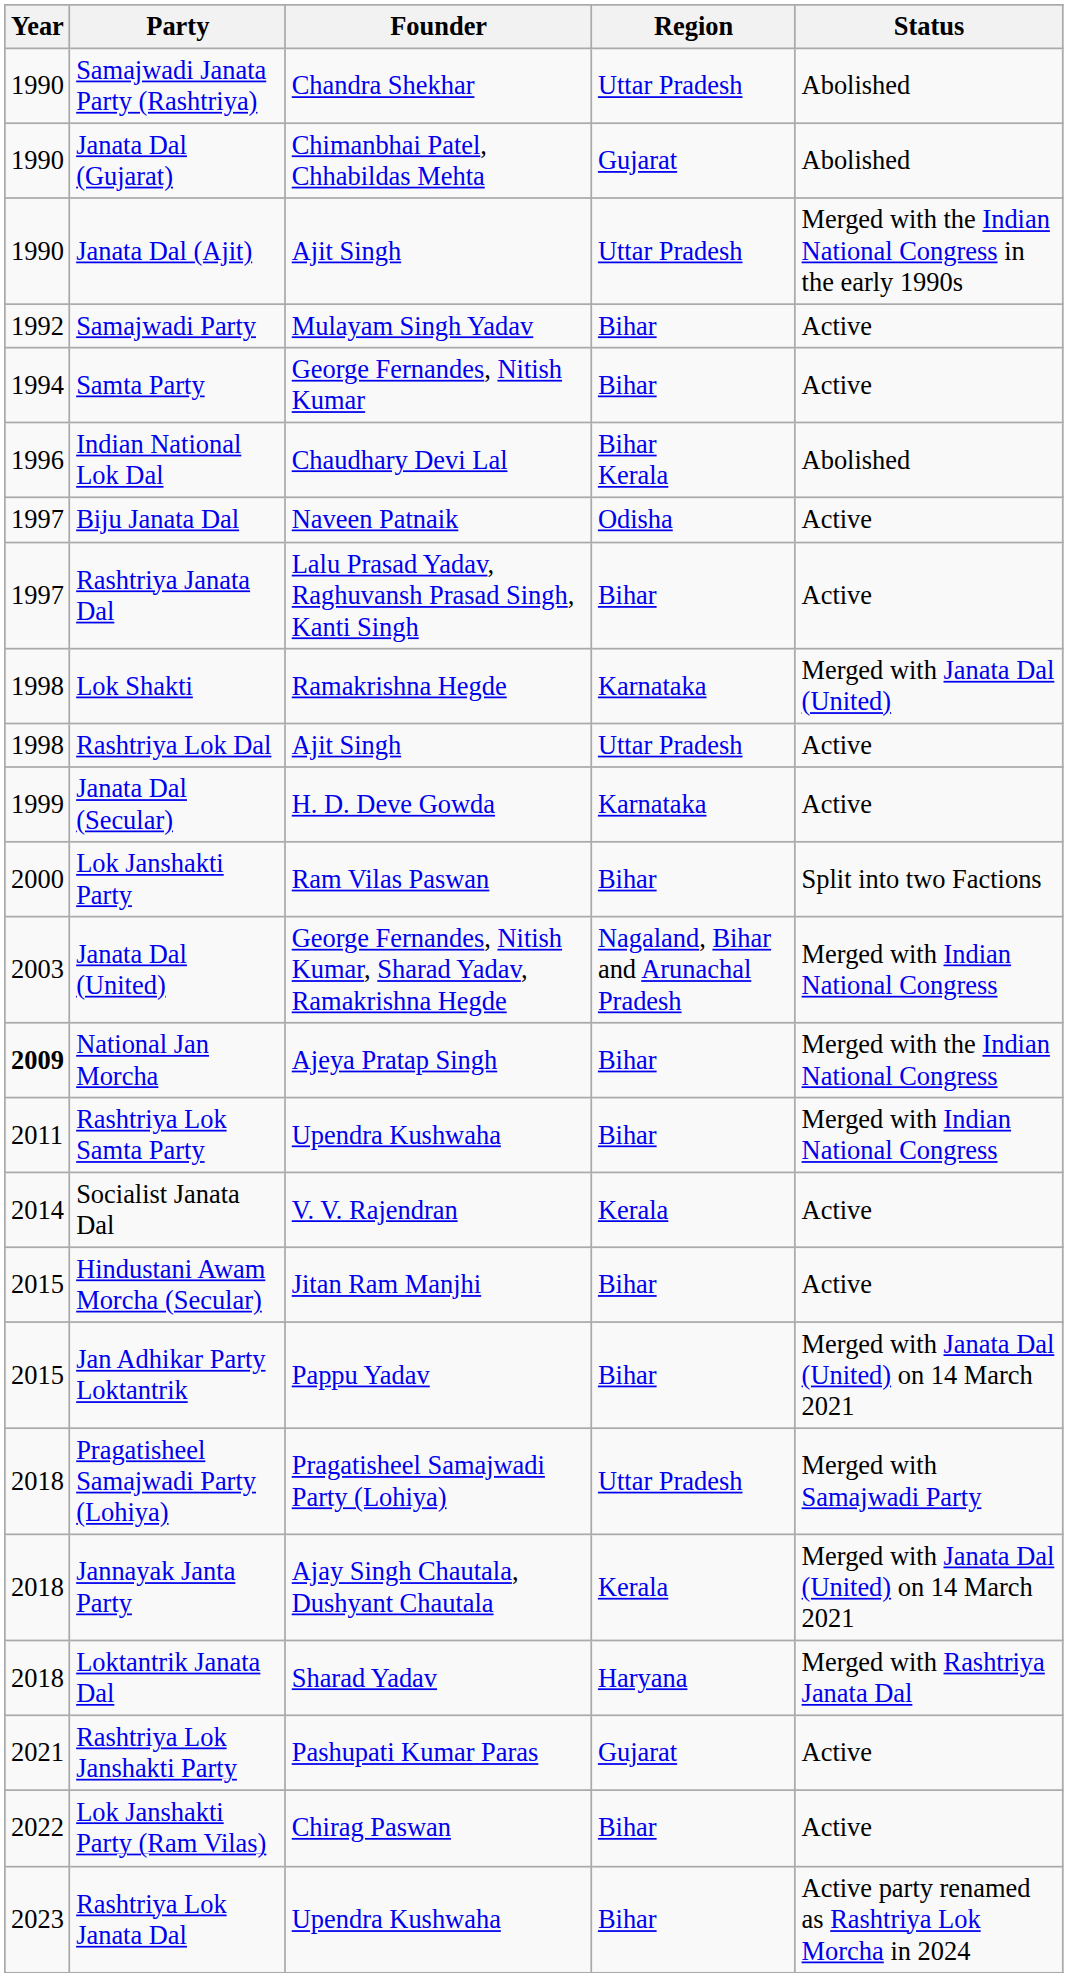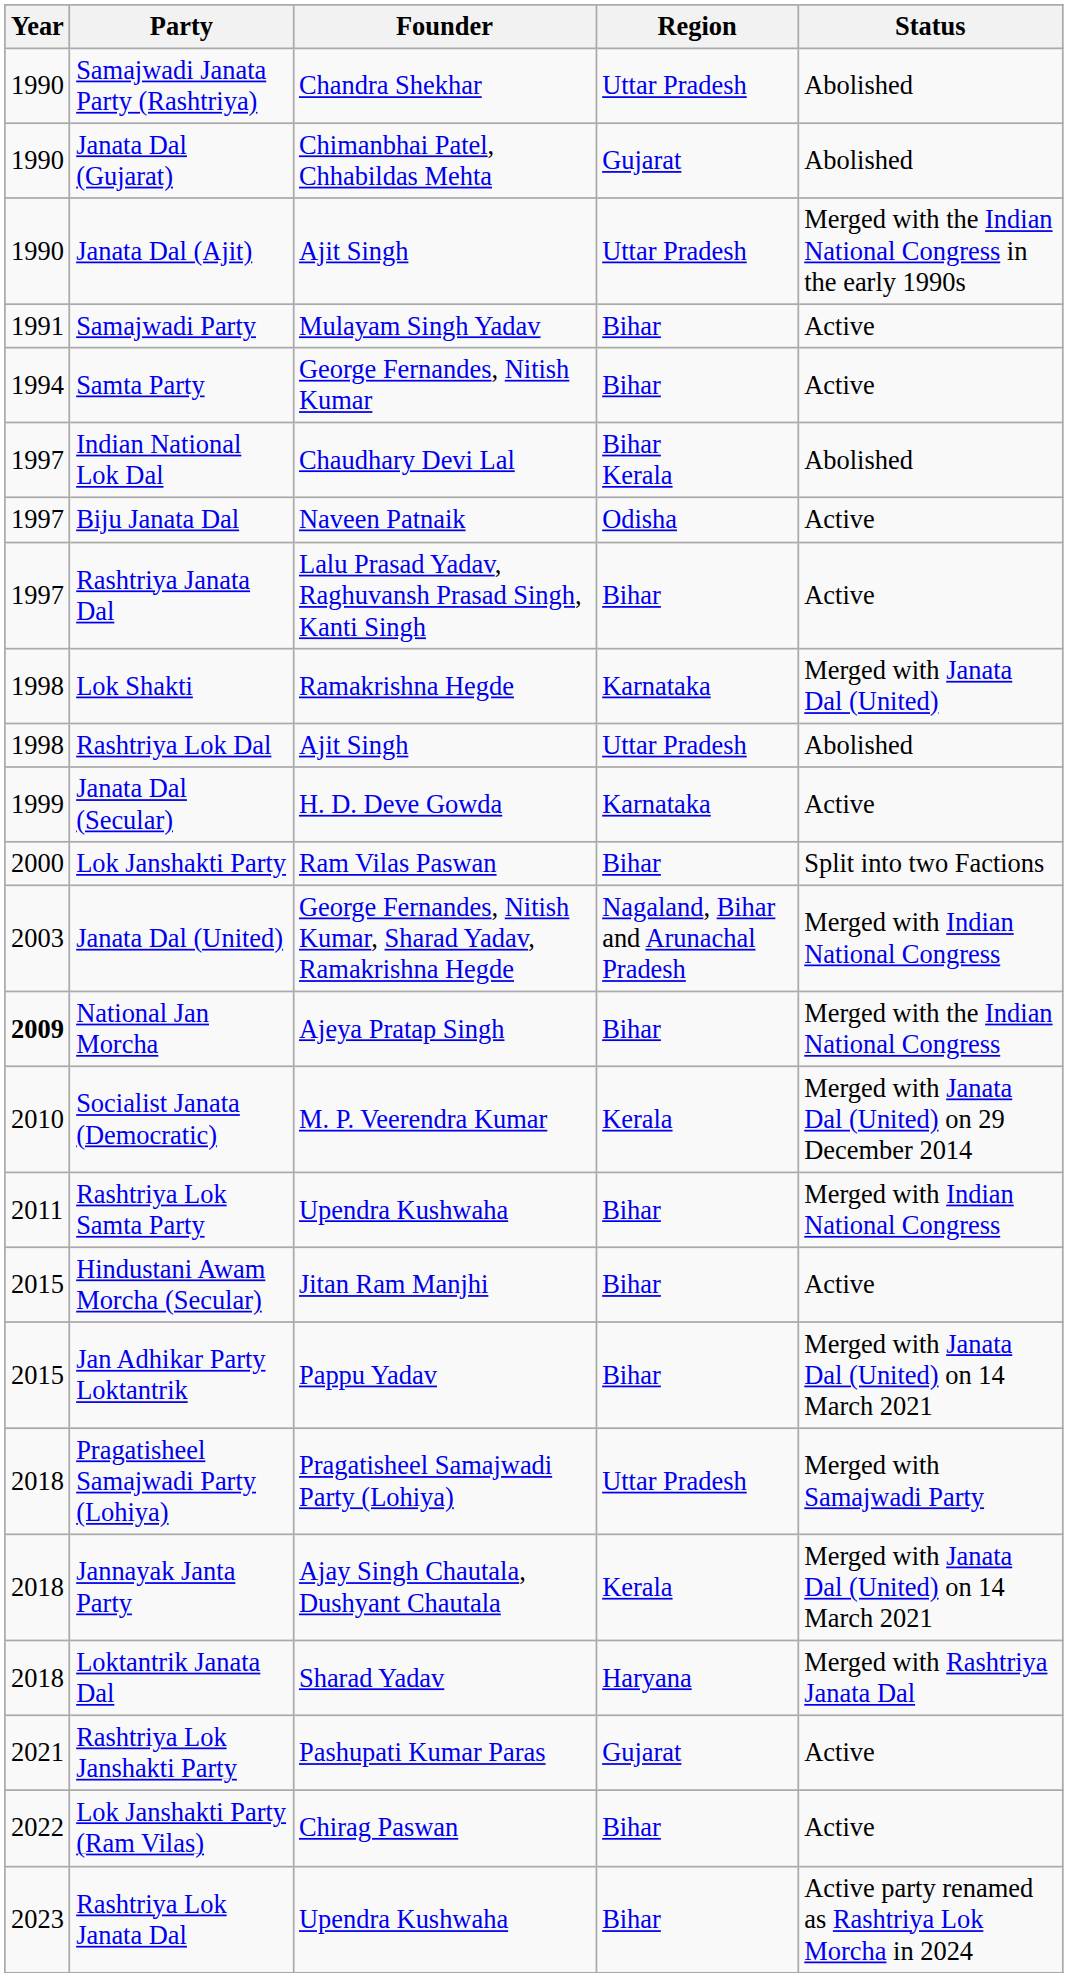Samajwadi Party | Year: 1992 -> 1991
Indian National Lok Dal | Year: 1996 -> 1997
Rashtriya Lok Dal | Status: Active -> Abolished
+ row: 2010 | Socialist Janata (Democratic) | M. P. Veerendra Kumar | Kerala | Merged with Janata Dal (United) on 29 December 2014
- row: 2014 | Socialist Janata Dal | V. V. Rajendran | Kerala | Active
